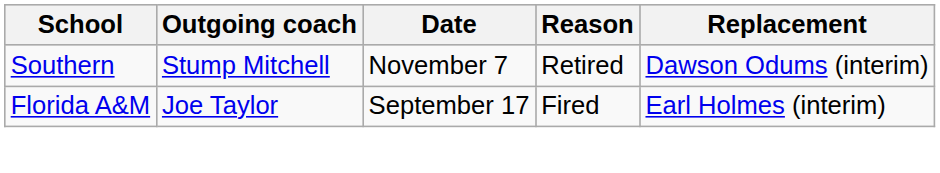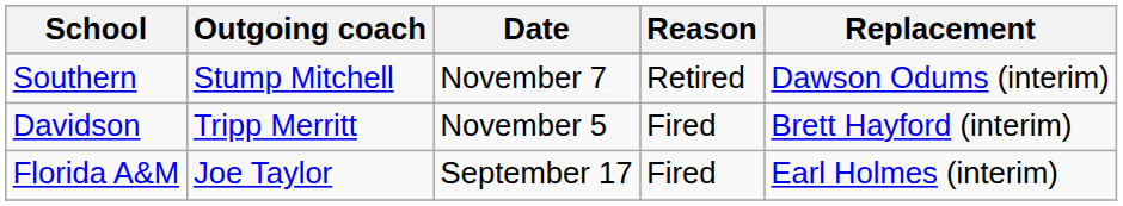+ row: Davidson | Tripp Merritt | November 5 | Fired | Brett Hayford (interim)
